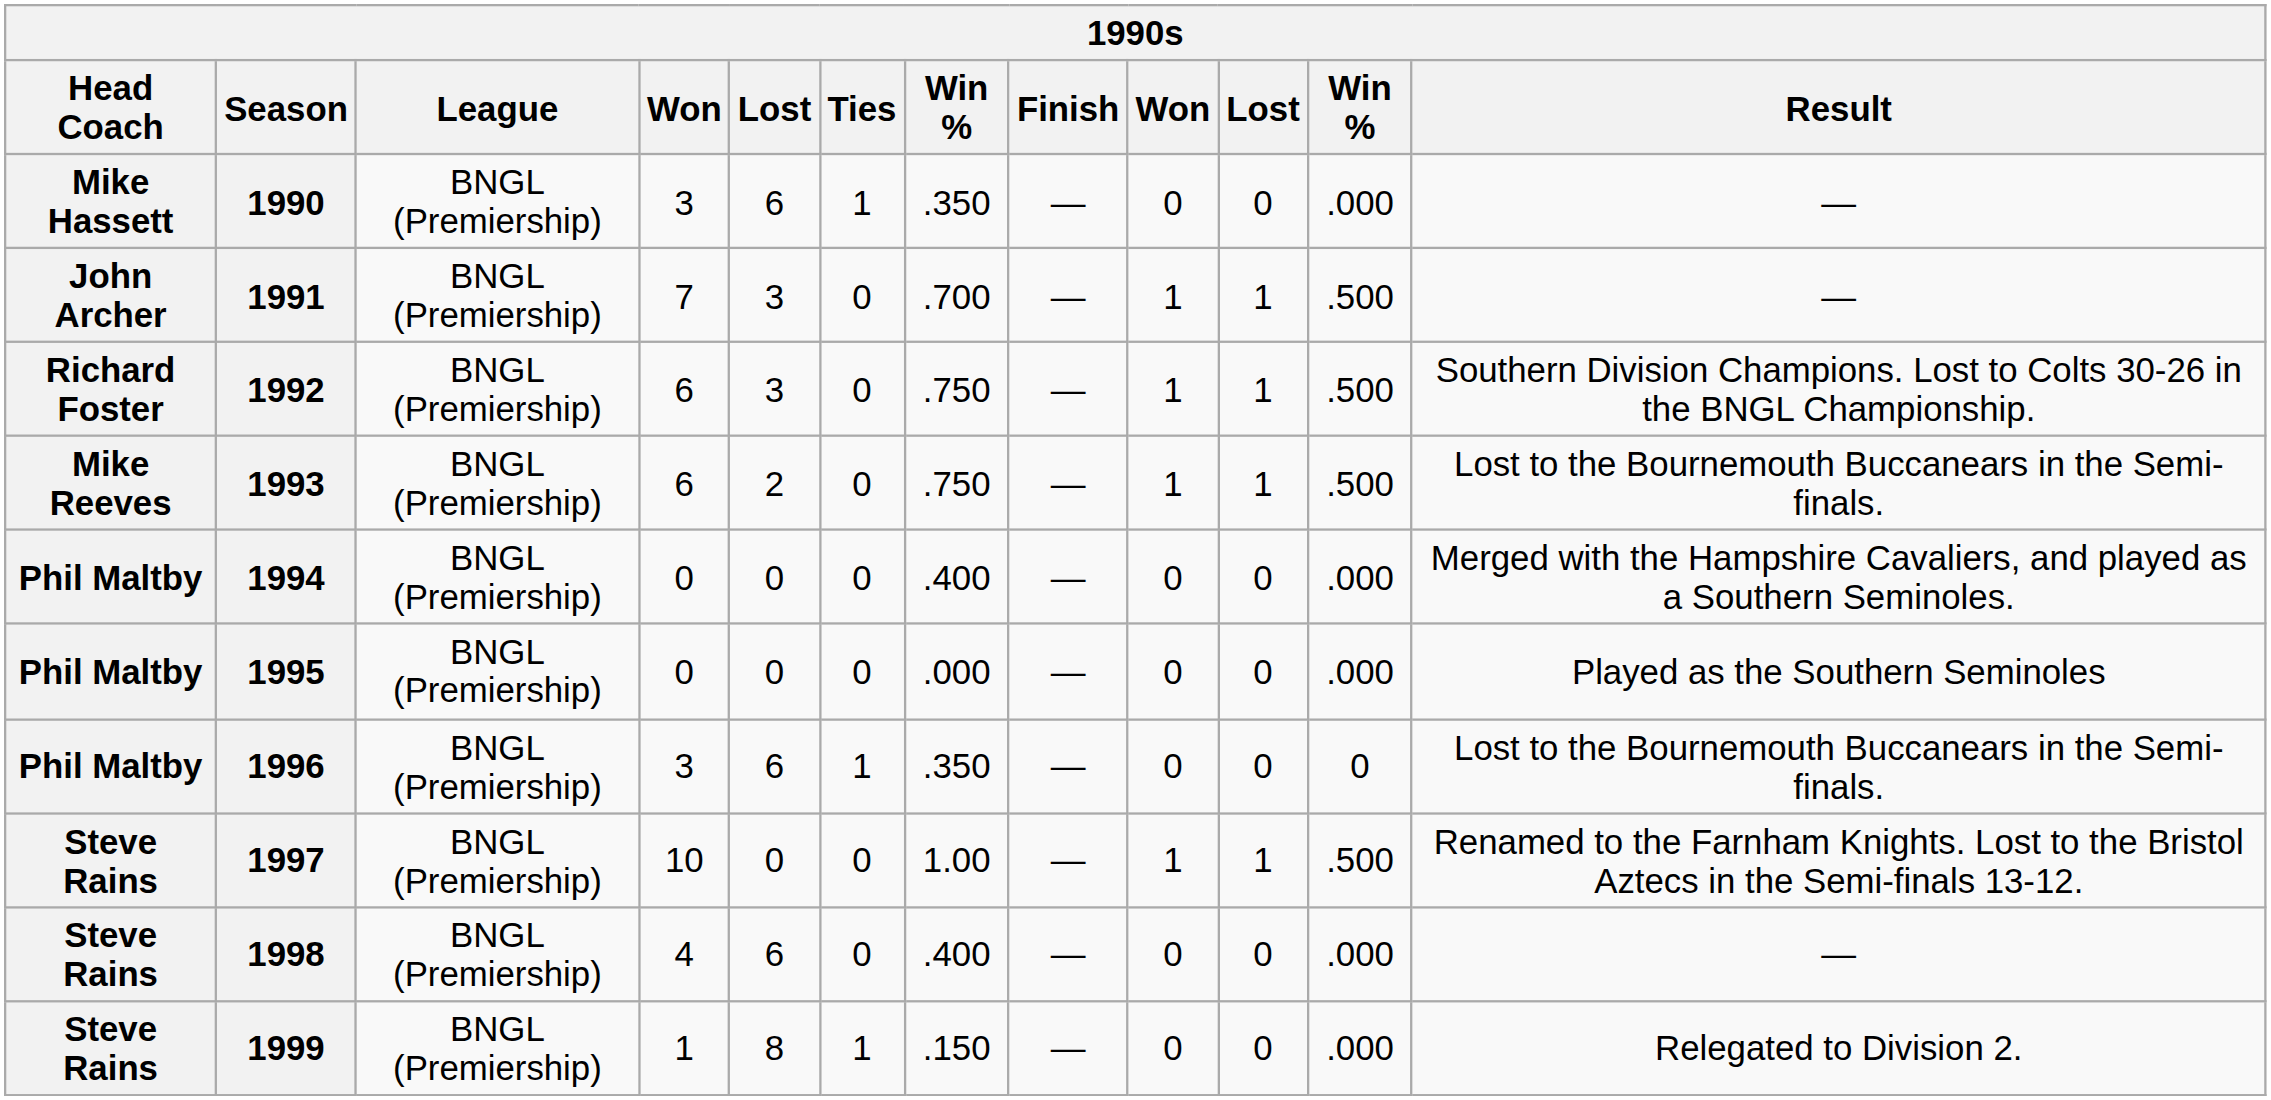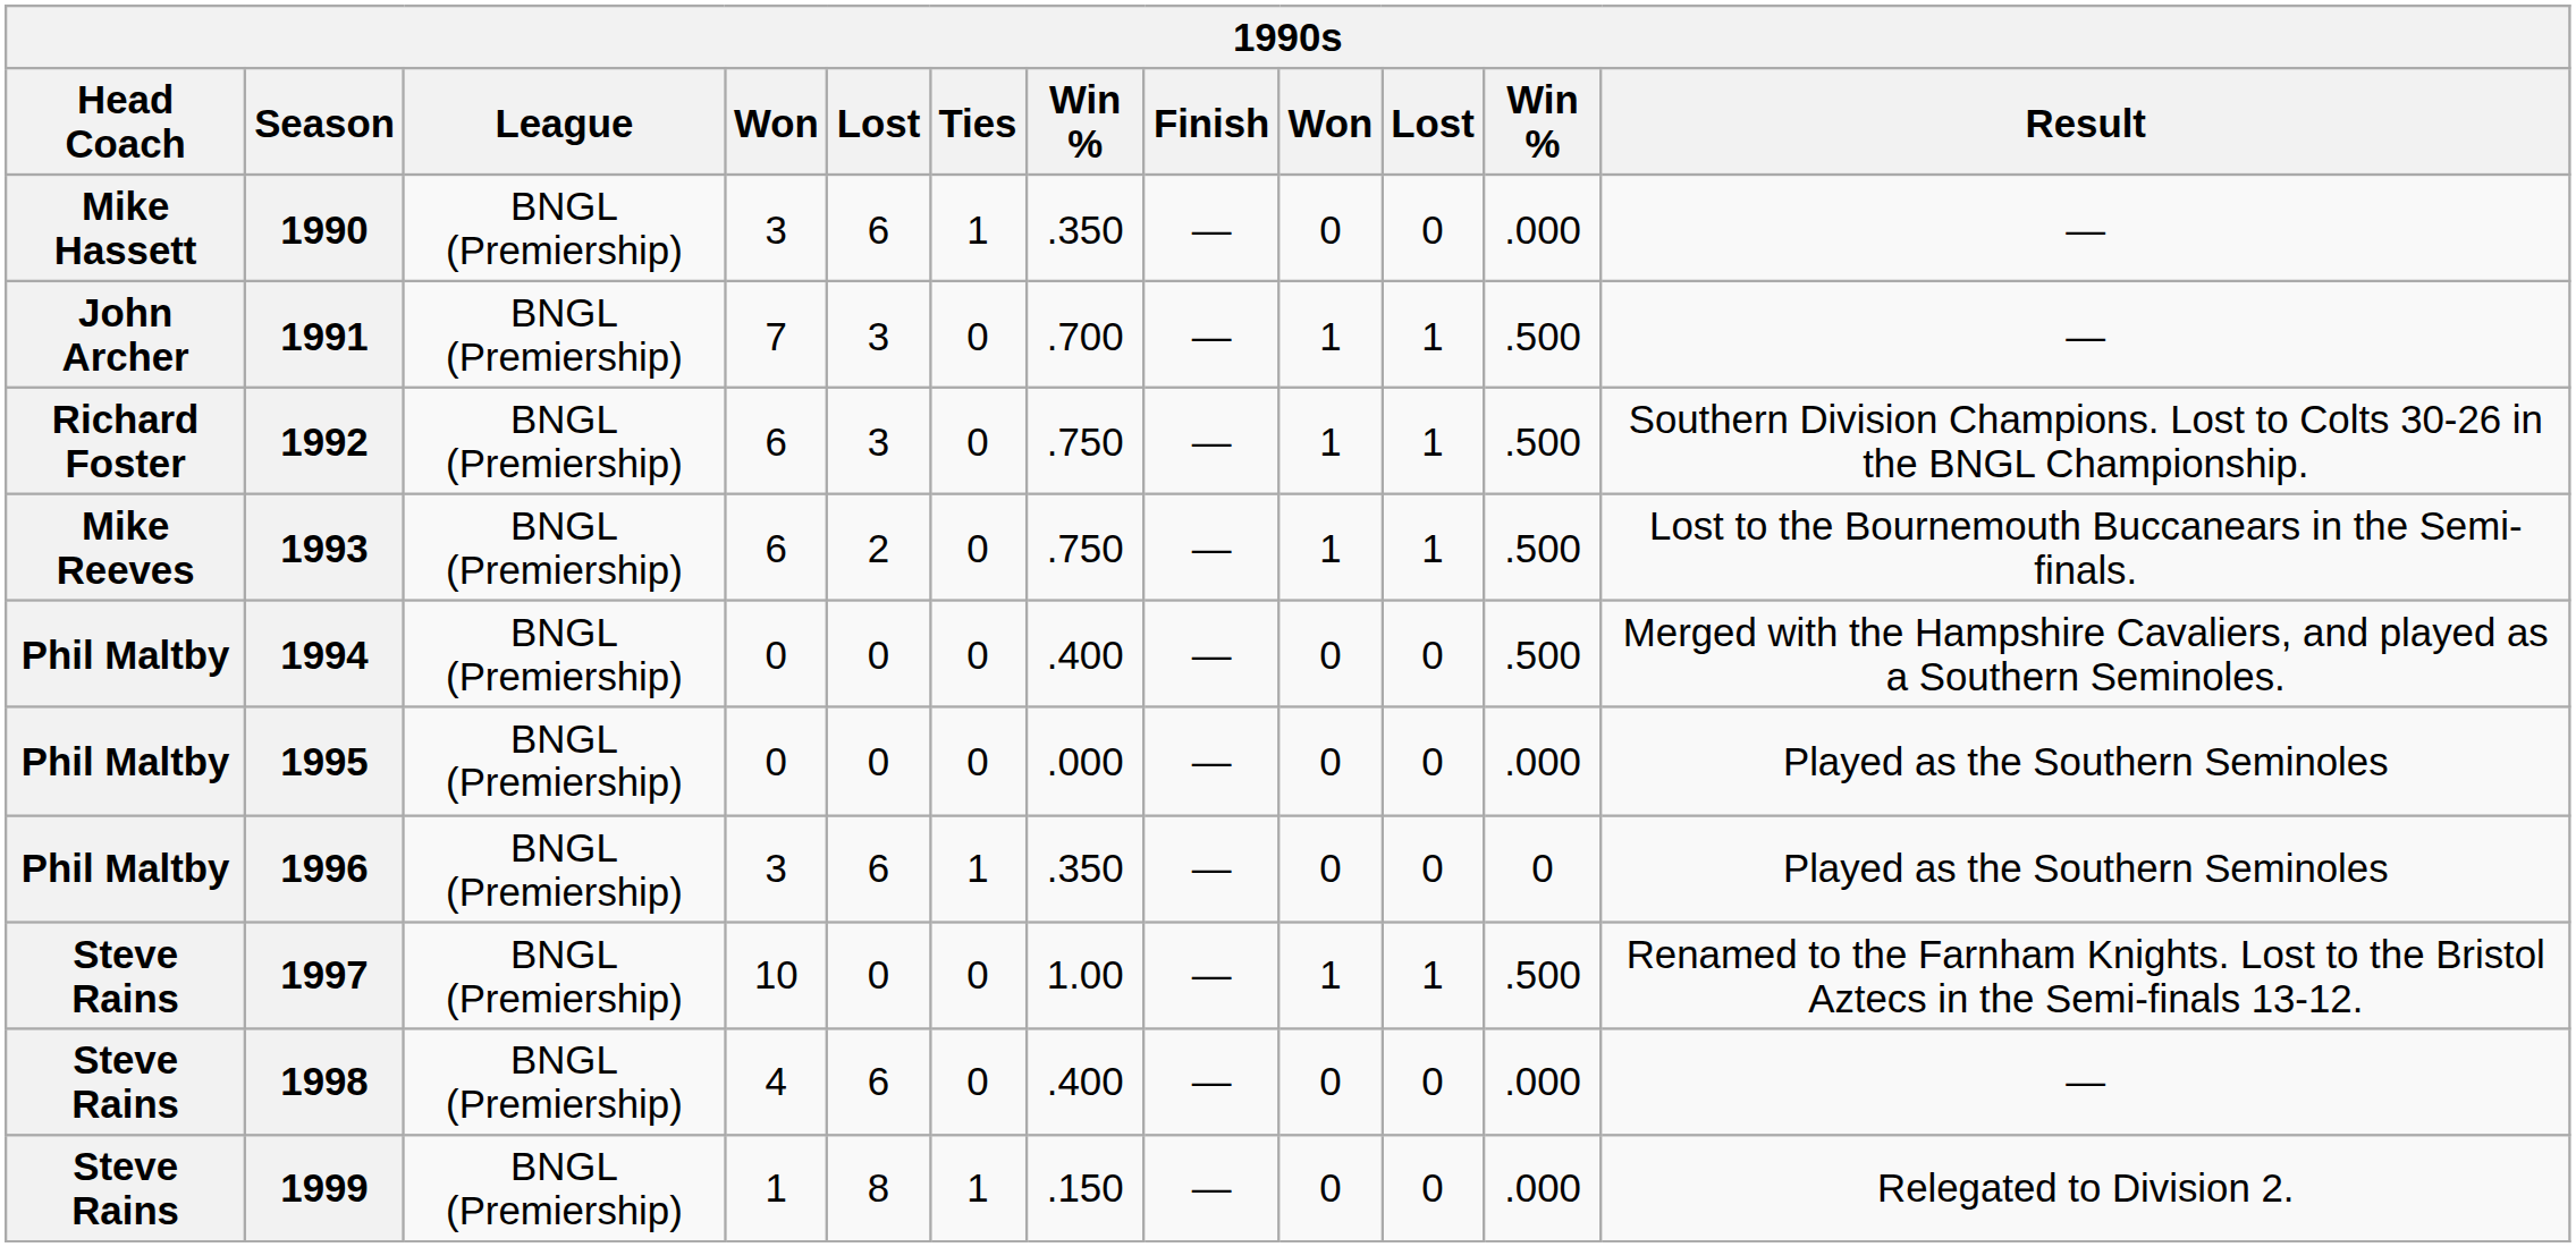1994 | column 11: .000 -> .500
1996 | Result: Lost to the Bournemouth Buccanears in the Semi-finals. -> Played as the Southern Seminoles
